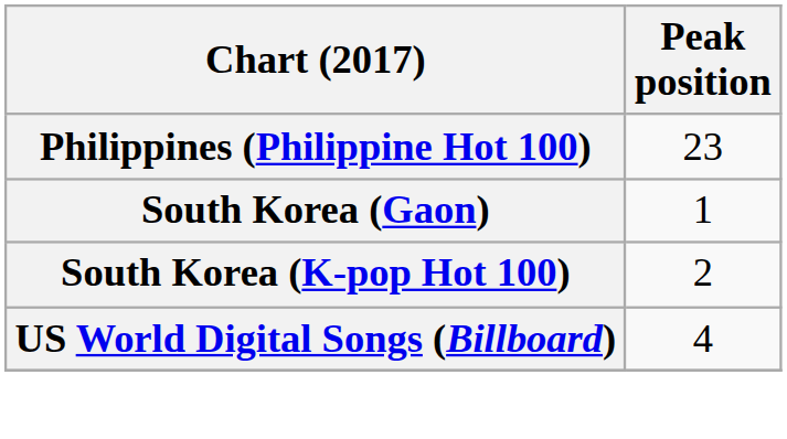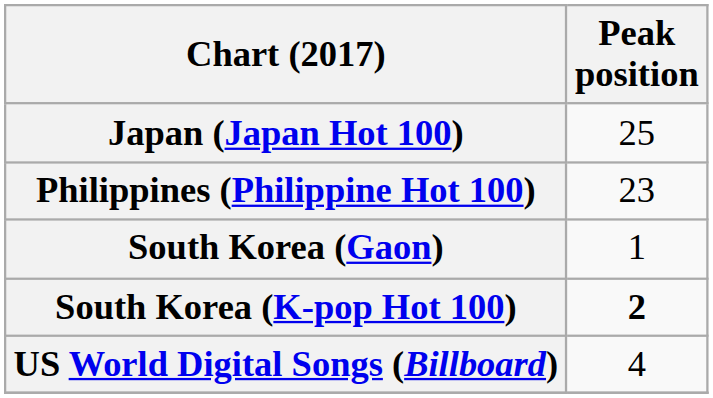+ row: Japan (Japan Hot 100) | 25
South Korea (K-pop Hot 100) | Peak position: normal -> bold
